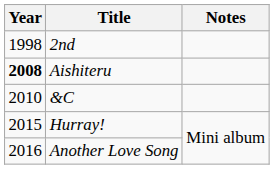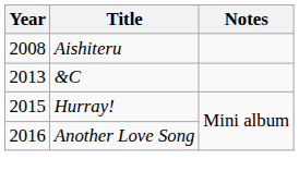- row: 1998 | 2nd
Aishiteru | Year: bold -> normal
&C | Year: 2010 -> 2013
